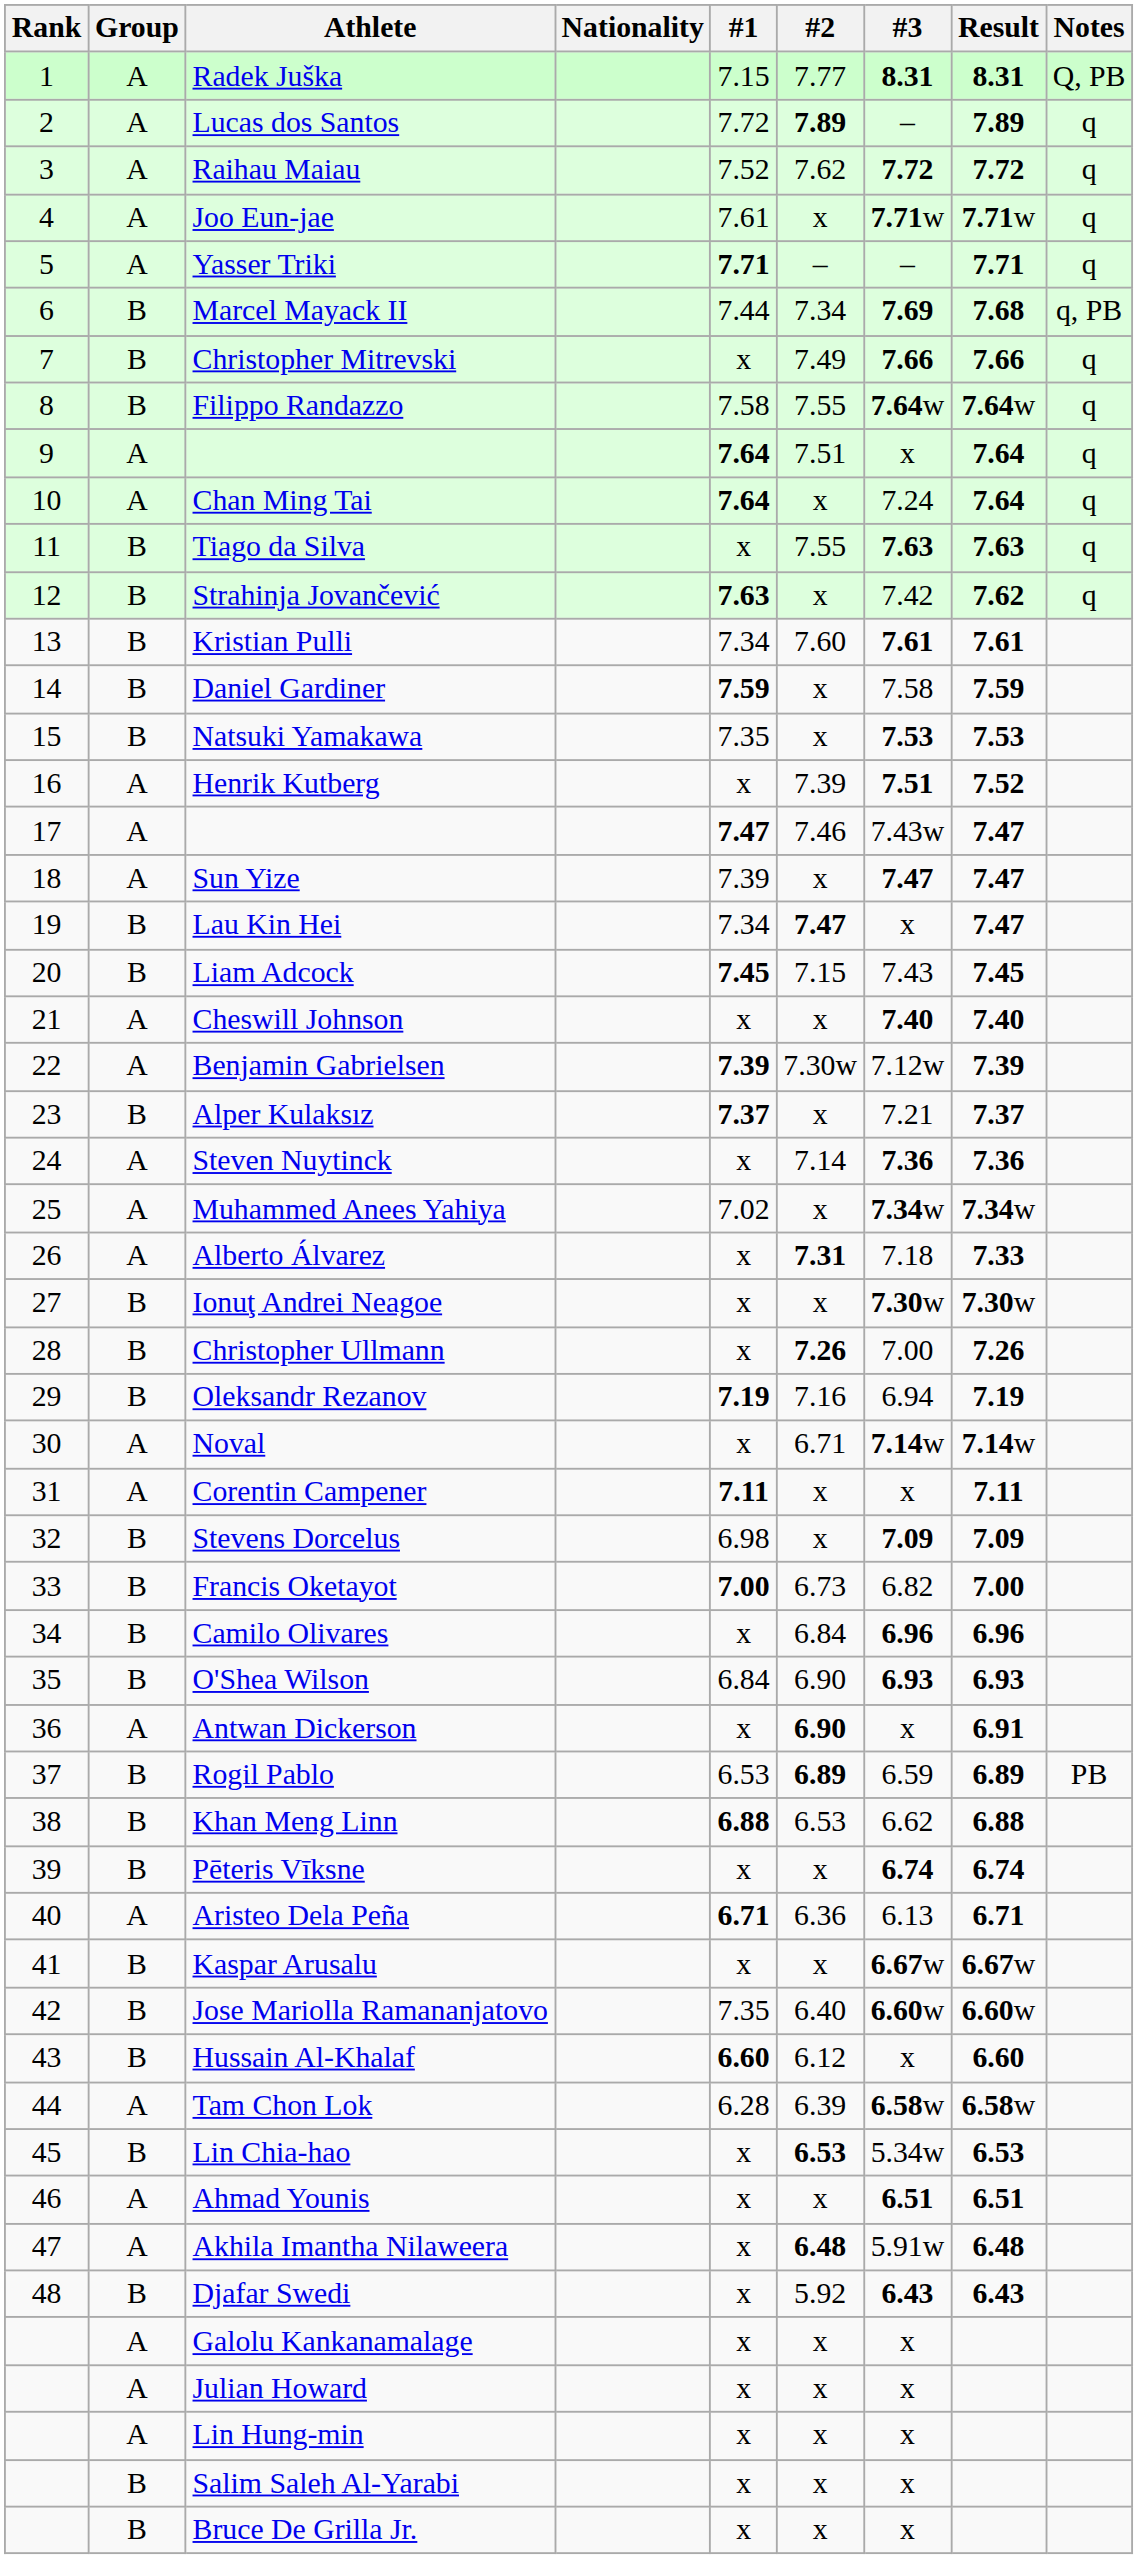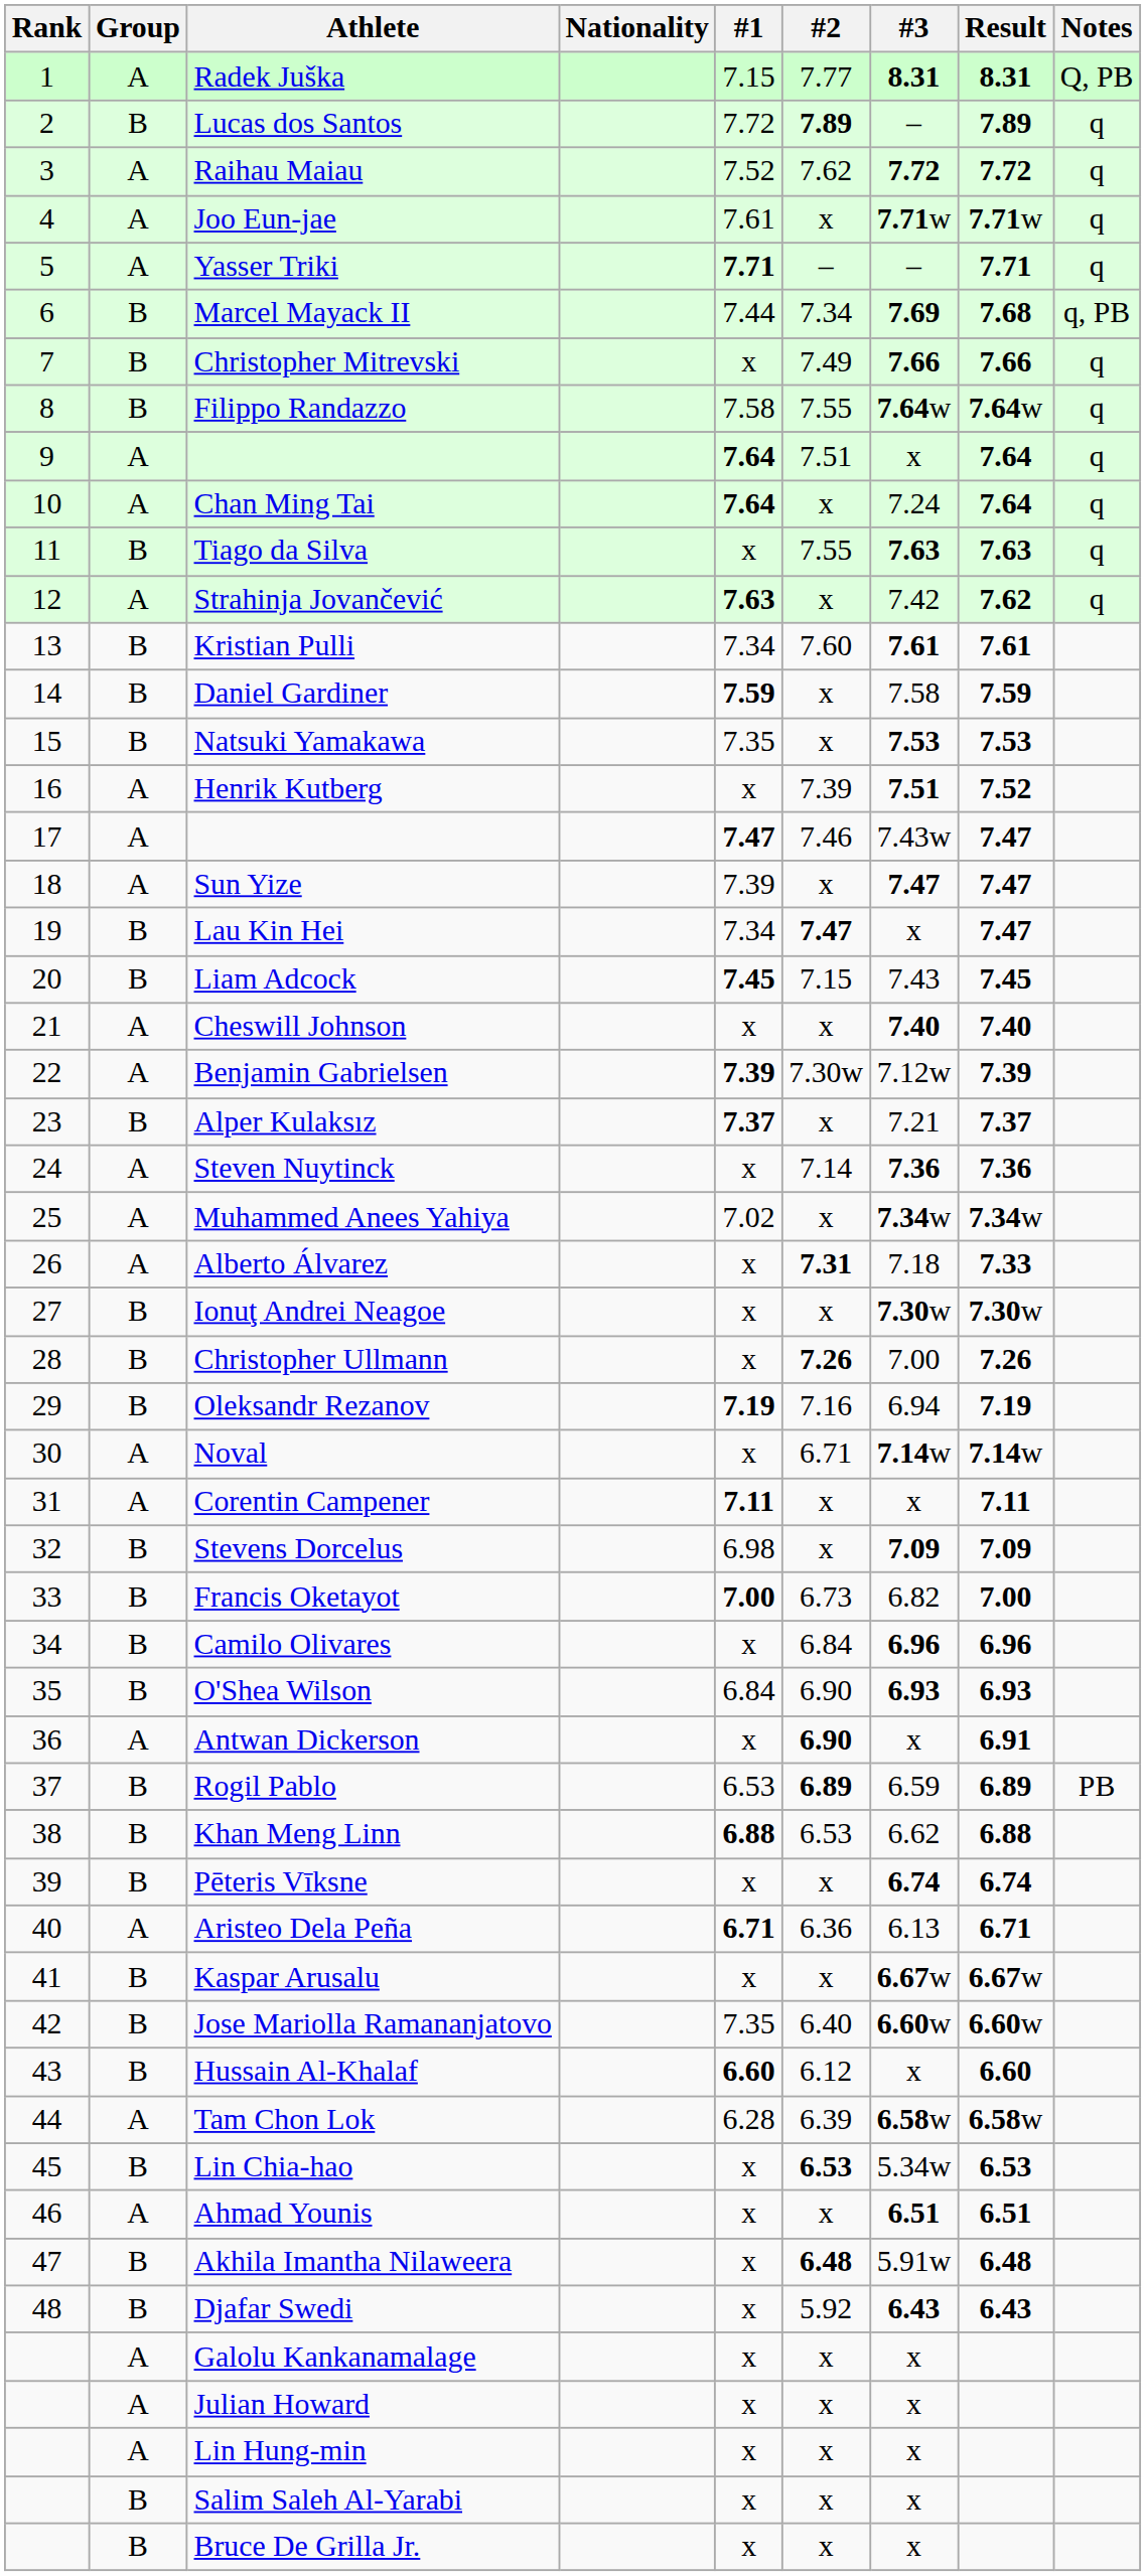Lucas dos Santos | Group: A -> B
Strahinja Jovančević | Group: B -> A
Akhila Imantha Nilaweera | Group: A -> B
